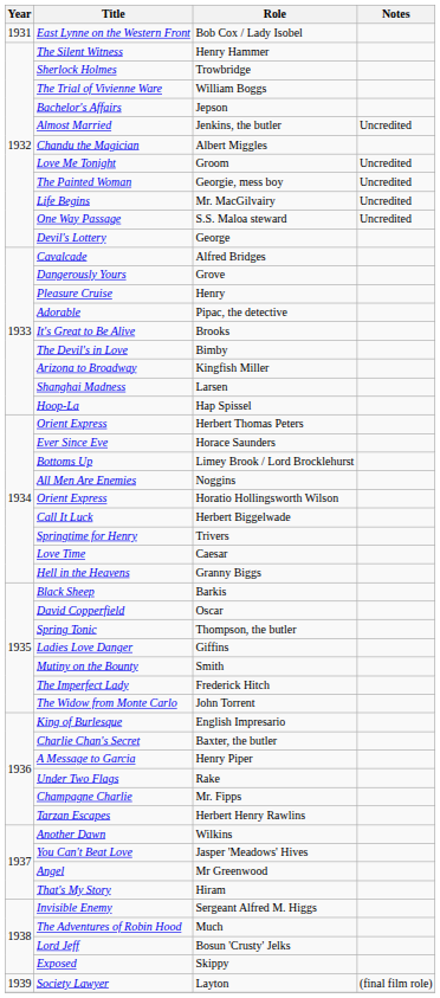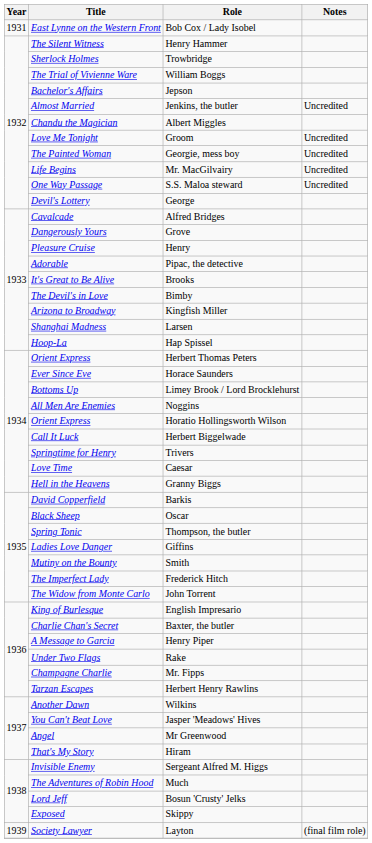Barkis | Title: Black Sheep -> David Copperfield
Oscar | Title: David Copperfield -> Black Sheep
